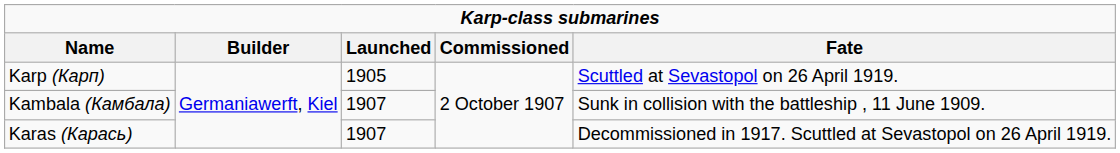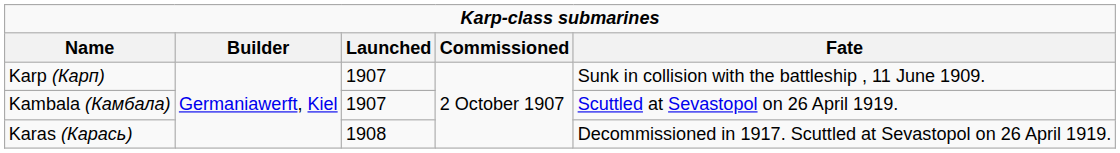Karp (Карп) | column 3: 1905 -> 1907
Karp (Карп) | column 5: Scuttled at Sevastopol on 26 April 1919. -> Sunk in collision with the battleship , 11 June 1909.
Kambala (Камбала) | column 5: Sunk in collision with the battleship , 11 June 1909. -> Scuttled at Sevastopol on 26 April 1919.
Karas (Карась) | column 3: 1907 -> 1908
